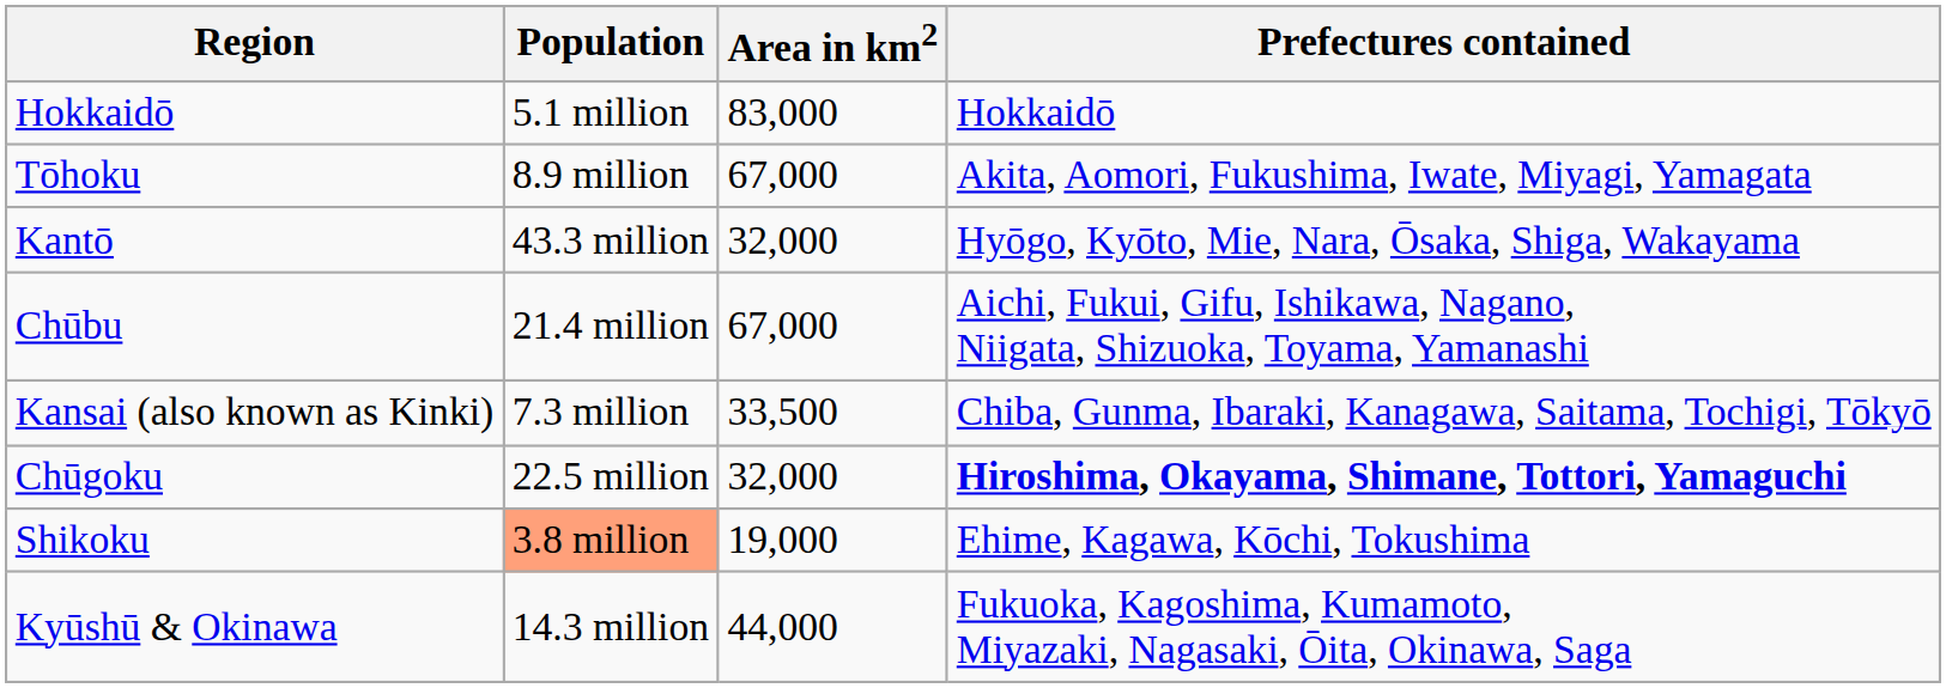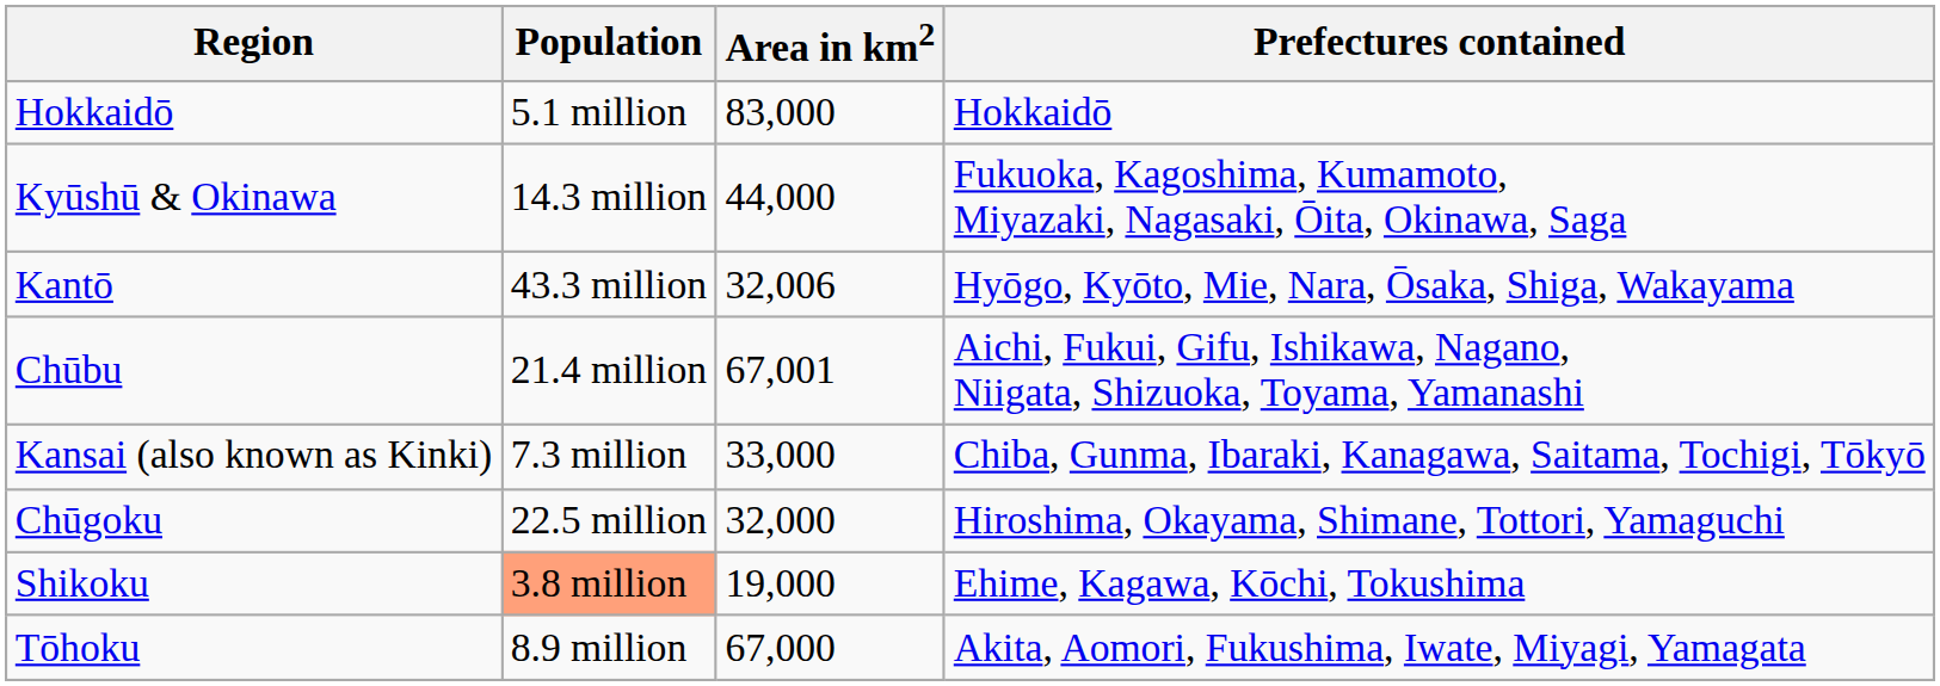rows swapped: Tōhoku <-> Kyūshū & Okinawa
Kantō | Area in km2: 32,000 -> 32,006
Chūbu | Area in km2: 67,000 -> 67,001
Kansai (also known as Kinki) | Area in km2: 33,500 -> 33,000
Chūgoku | Prefectures contained: bold -> normal
